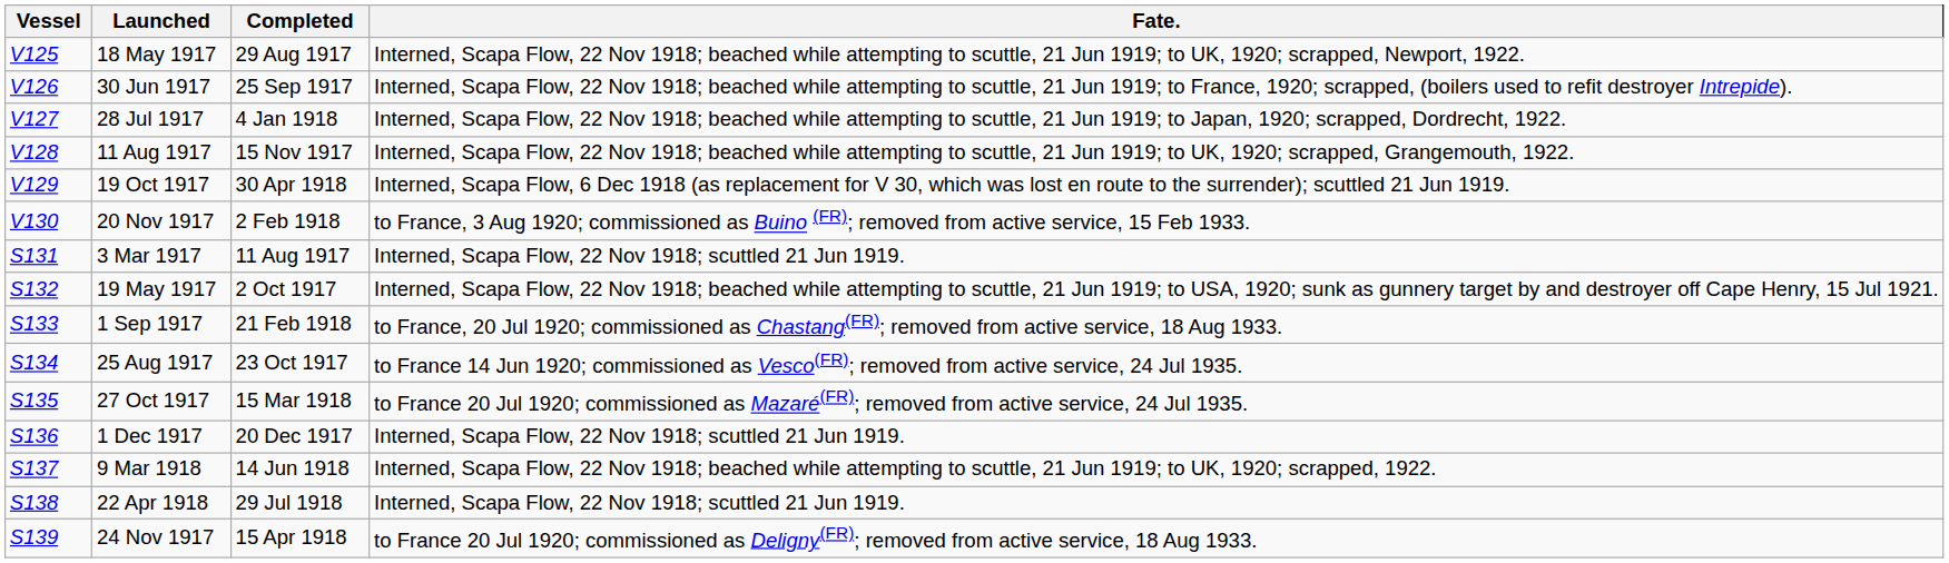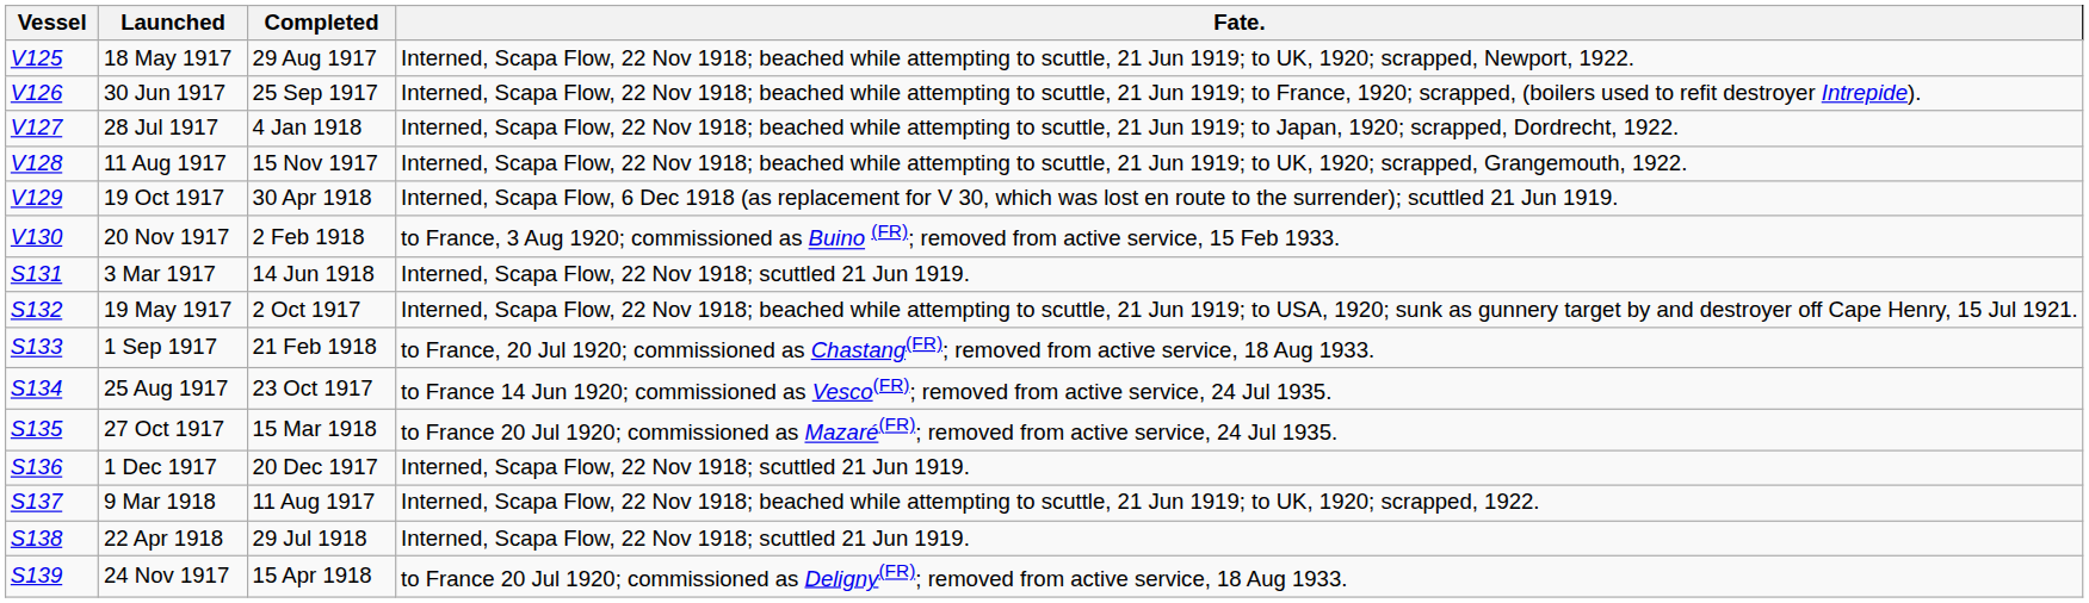3 Mar 1917 | Completed: 11 Aug 1917 -> 14 Jun 1918
9 Mar 1918 | Completed: 14 Jun 1918 -> 11 Aug 1917
